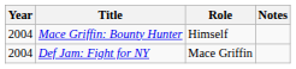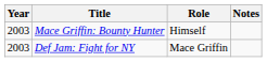Mace Griffin: Bounty Hunter | Year: 2004 -> 2003
Def Jam: Fight for NY | Year: 2004 -> 2003
